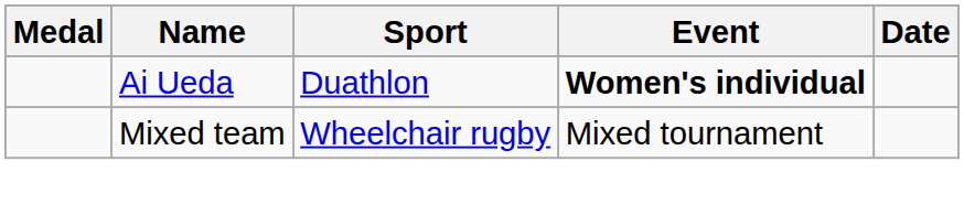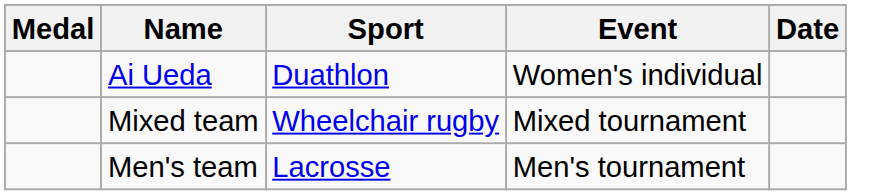Ai Ueda | Event: bold -> normal
+ row: Men's team | Lacrosse | Men's tournament
